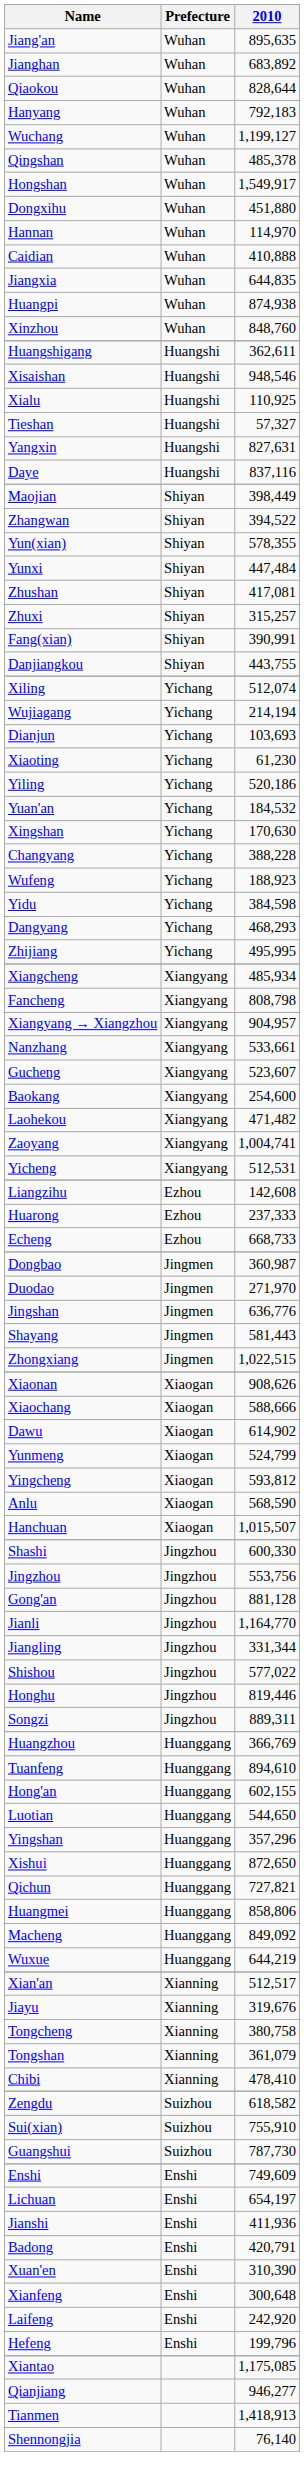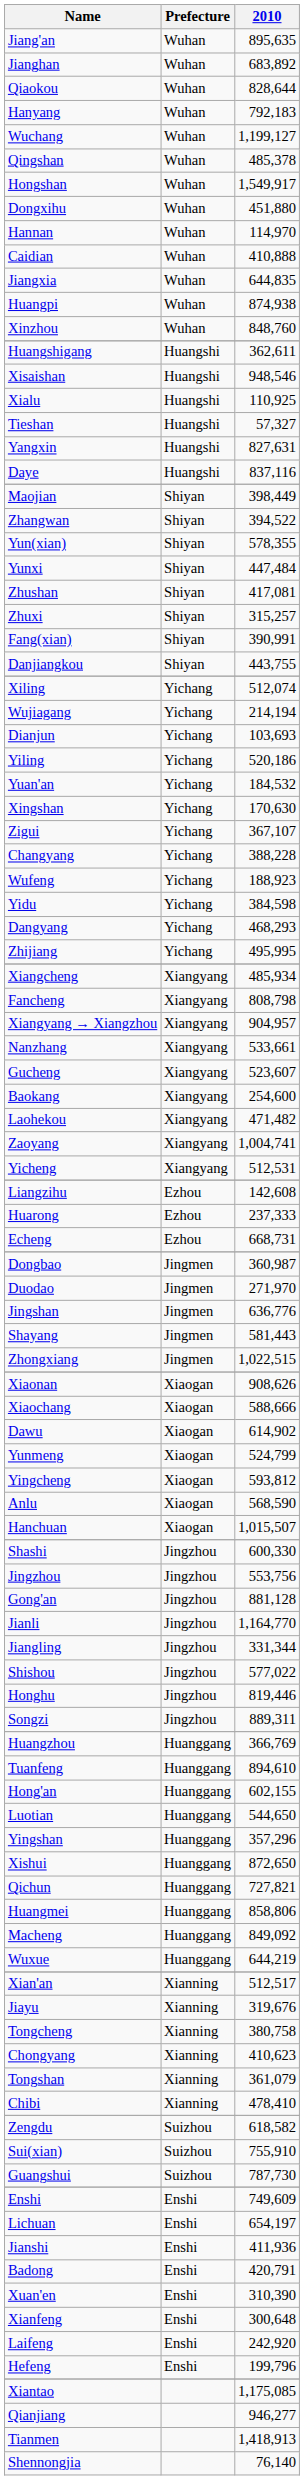- row: Xiaoting | Yichang | 61,230
+ row: Zigui | Yichang | 367,107
Echeng | 2010: 668,733 -> 668,731
+ row: Chongyang | Xianning | 410,623
